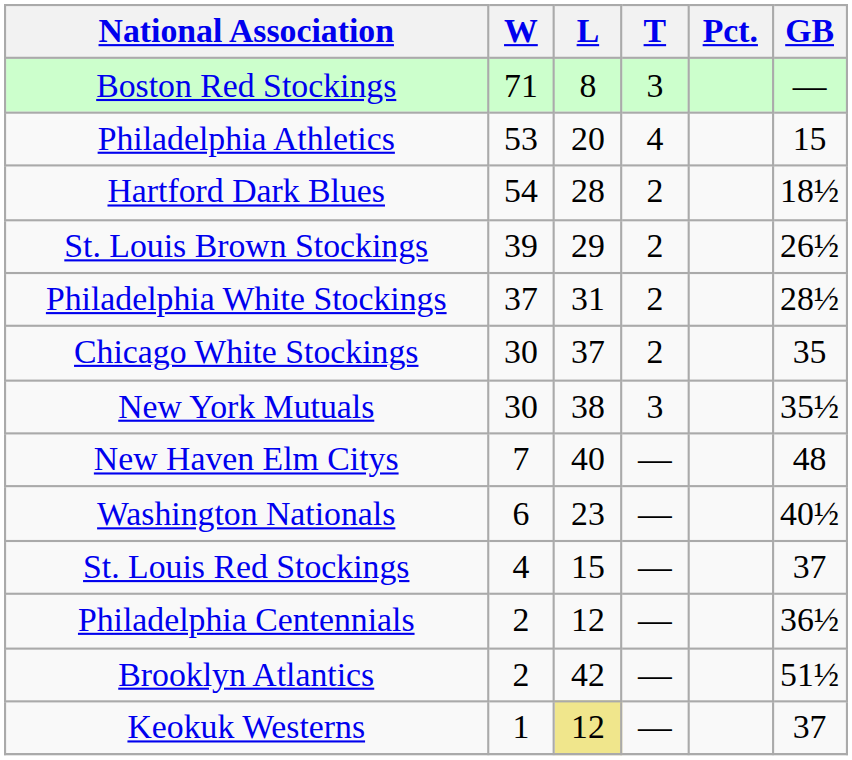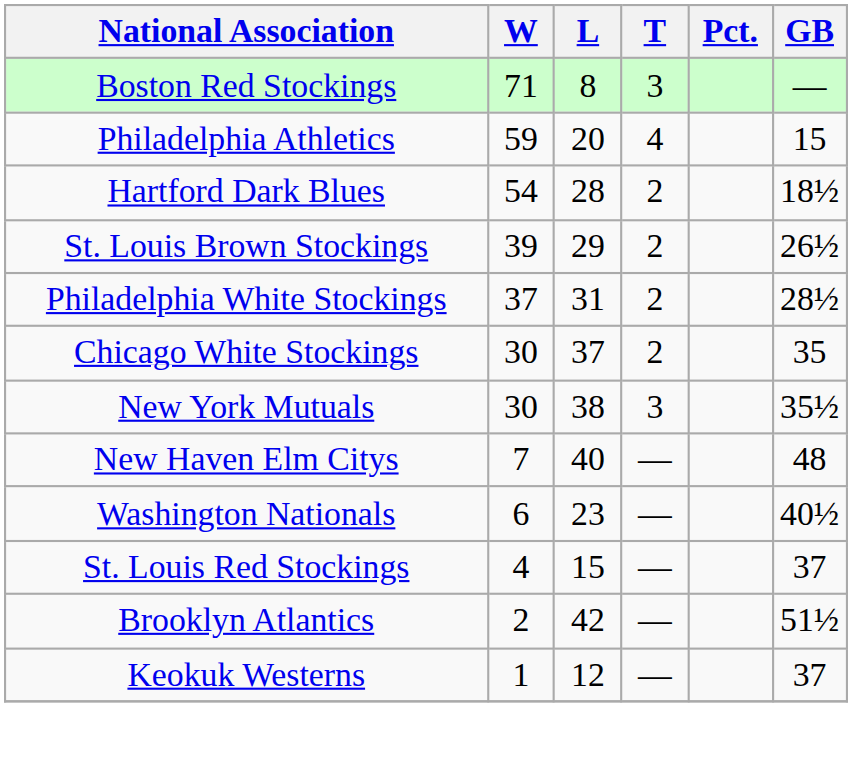Philadelphia Athletics | W: 53 -> 59
- row: Philadelphia Centennials | 2 | 12 | — | 36½
Keokuk Westerns | L: khaki background -> no background
